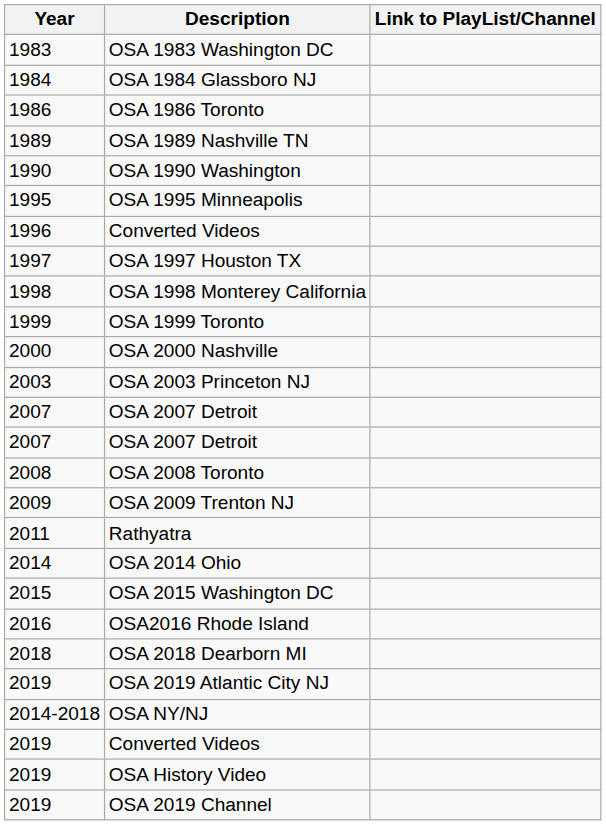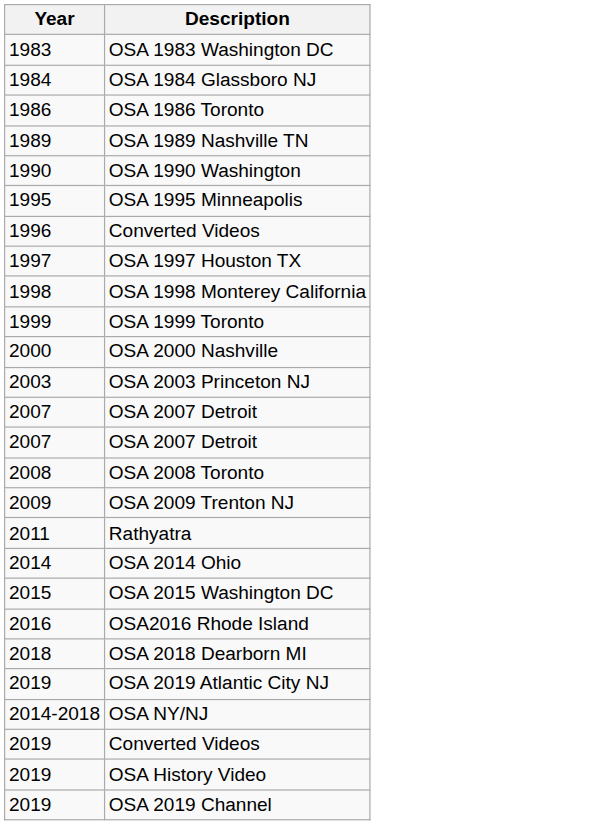- column: Link to PlayList/Channel
